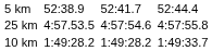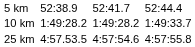rows swapped: 10 km <-> 25 km
